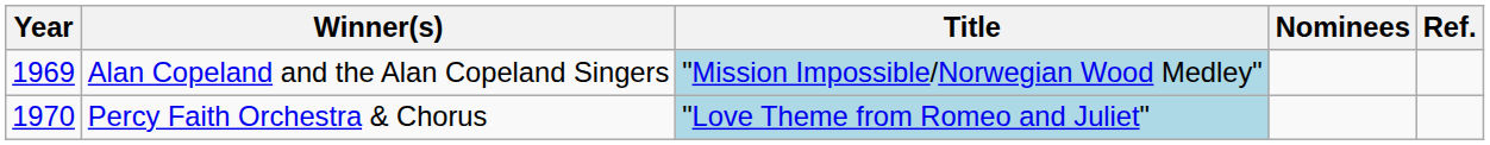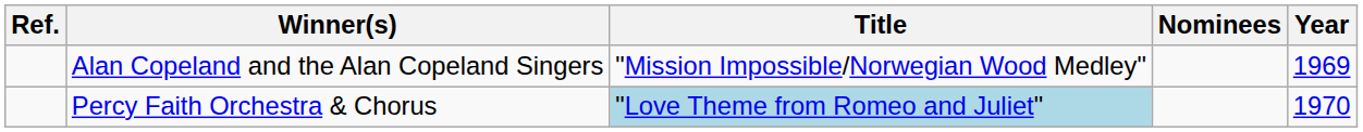columns swapped: Year <-> Ref.
Alan Copeland and the Alan Copeland Singers | Title: lightblue background -> no background
